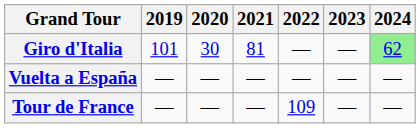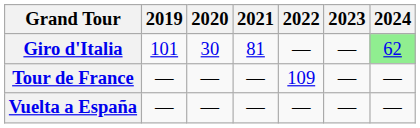rows swapped: Tour de France <-> Vuelta a España
